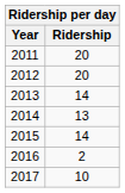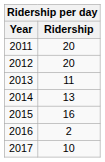2013 | Ridership: 14 -> 11
2015 | Ridership: 14 -> 16
